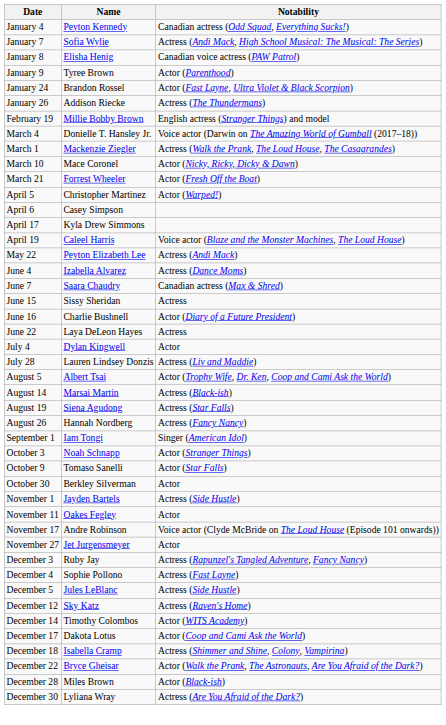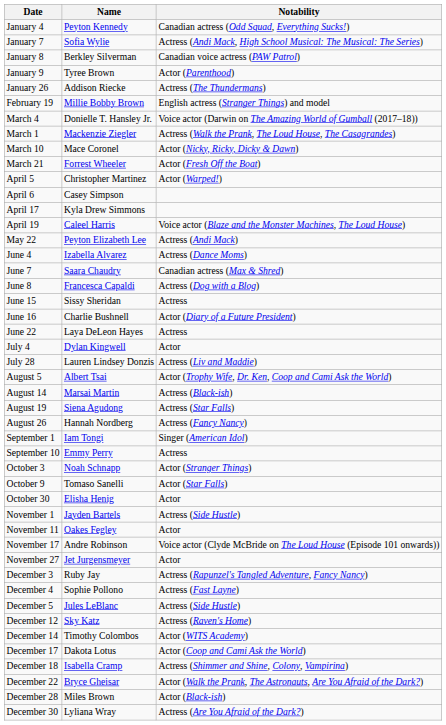January 8 | Name: Elisha Henig -> Berkley Silverman
- row: January 24 | Brandon Rossel | Actor (Fast Layne, Ultra Violet & Black Scorpion)
+ row: June 8 | Francesca Capaldi | Actress (Dog with a Blog)
+ row: September 10 | Emmy Perry | Actress
October 30 | Name: Berkley Silverman -> Elisha Henig
